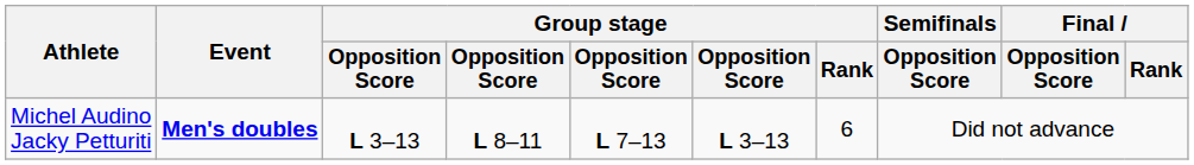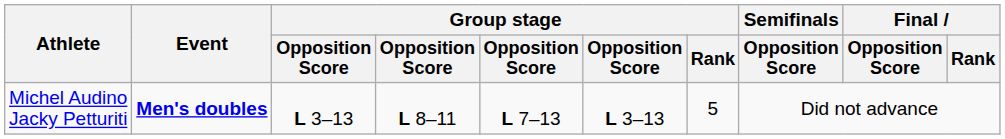Michel Audino Jacky Petturiti | Group stage / Rank: 6 -> 5
